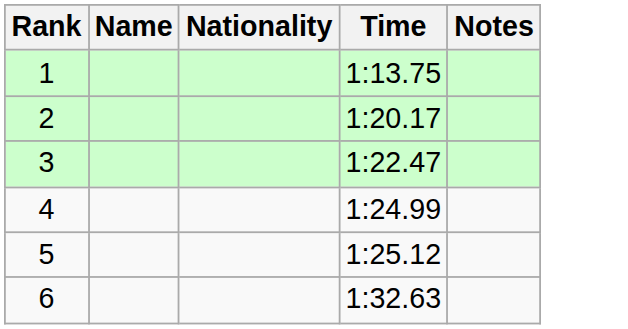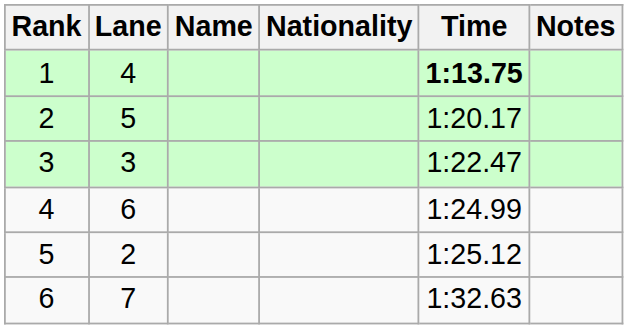+ column: Lane | 4 | 5 | 3 | 6 | 2 | 7
1 | Time: normal -> bold
